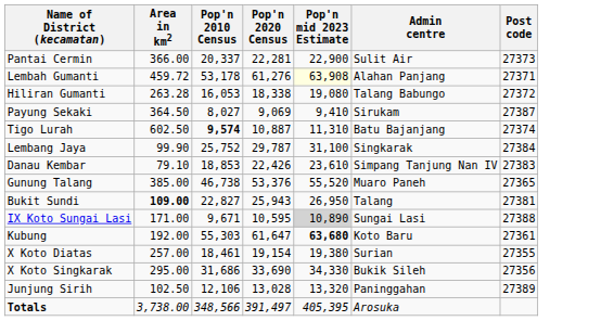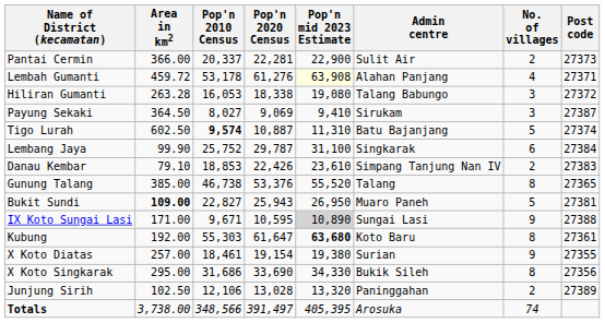+ column: No. of villages | 2 | 4 | 3 | 3 | 5 | 6 | 2 | 8 | 5 | 9 | 8 | 9 | 8 | 2 | 74
Gunung Talang | Admin centre: Muaro Paneh -> Talang
Bukit Sundi | Admin centre: Talang -> Muaro Paneh
